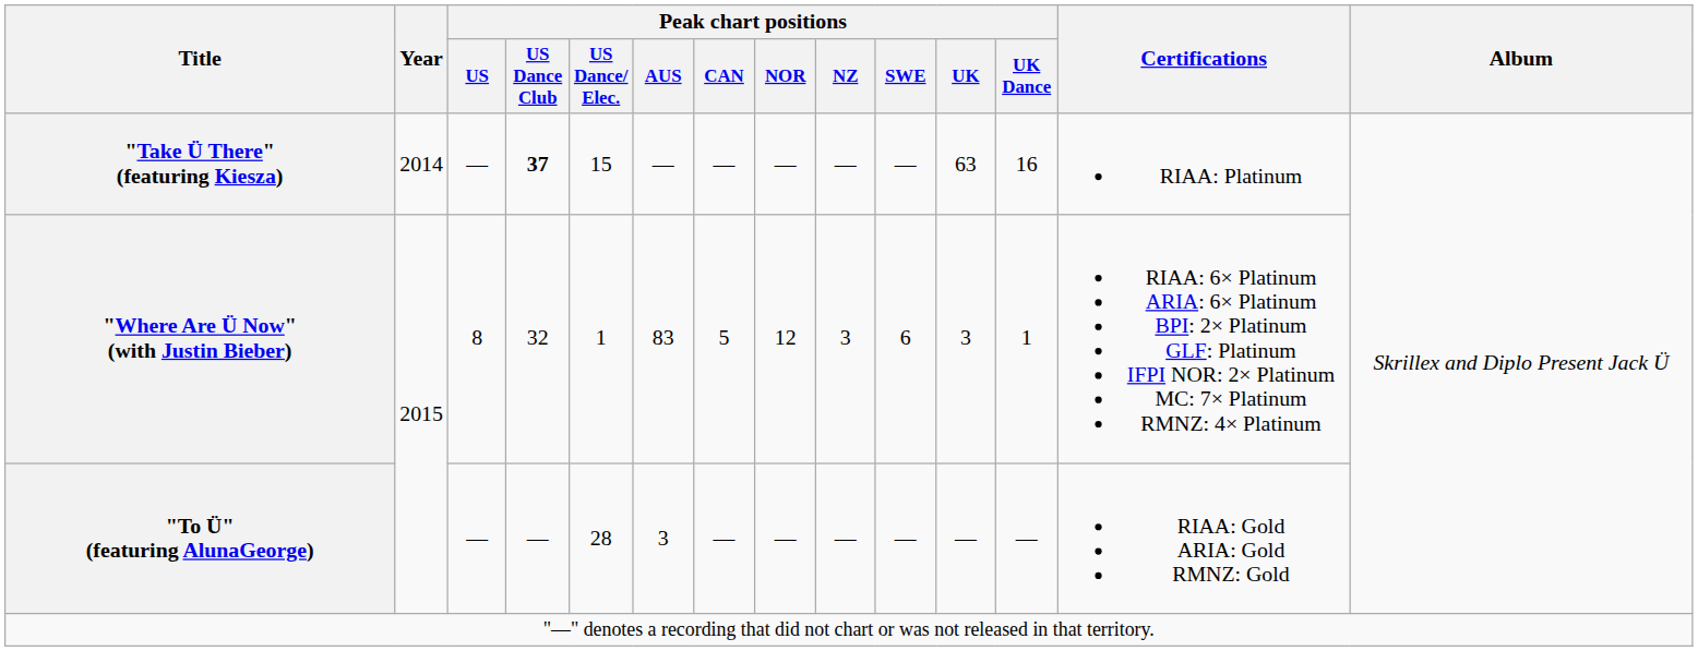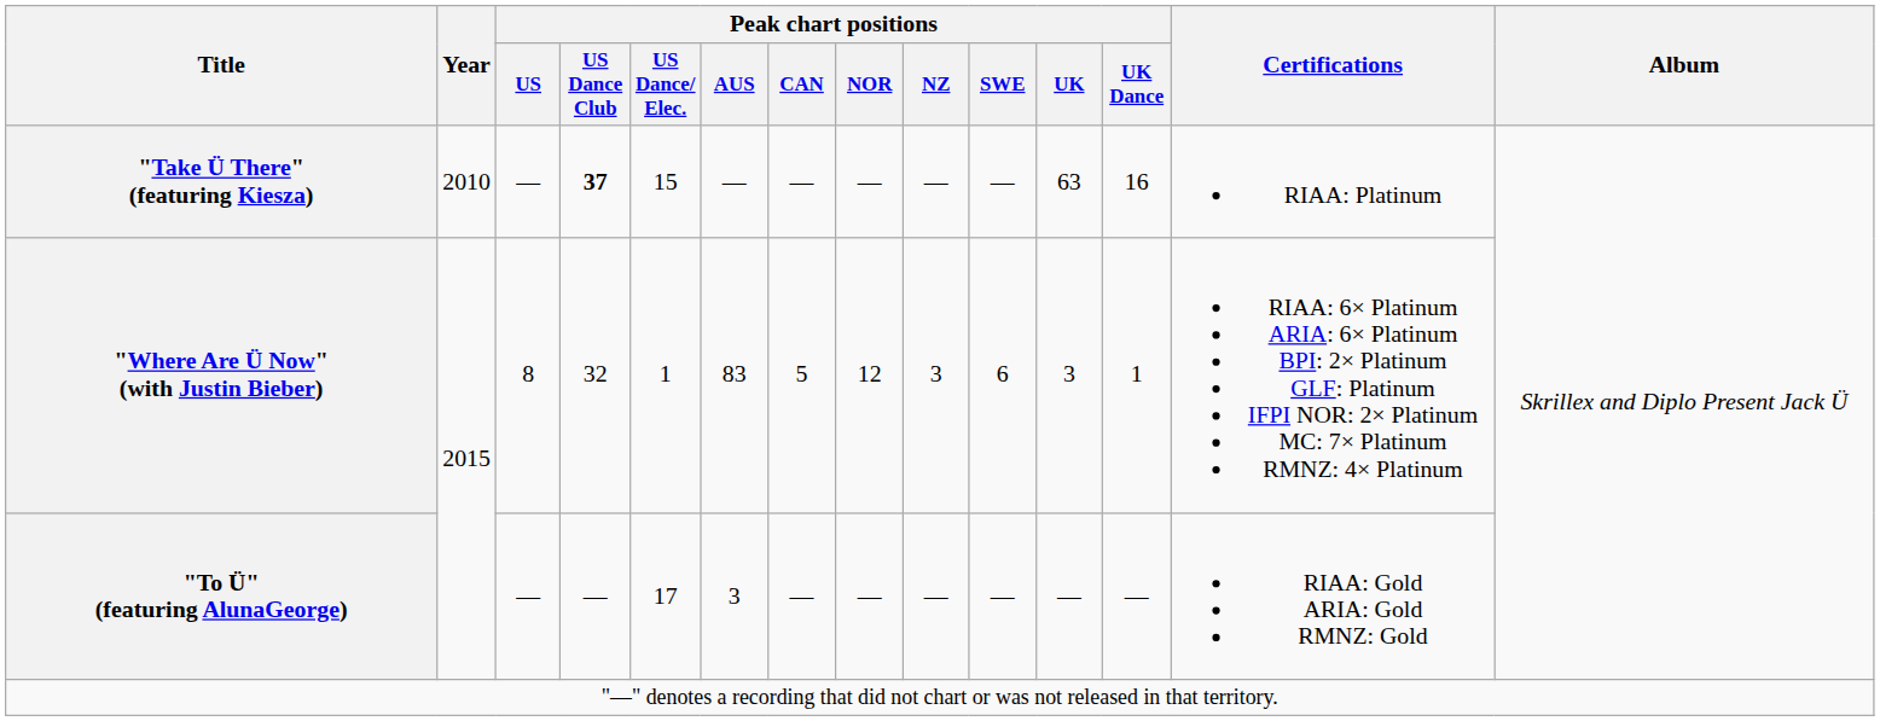"Take Ü There" (featuring Kiesza) | Year: 2014 -> 2010
"To Ü" (featuring AlunaGeorge) | Peak chart positions / US Dance/ Elec.: 28 -> 17
